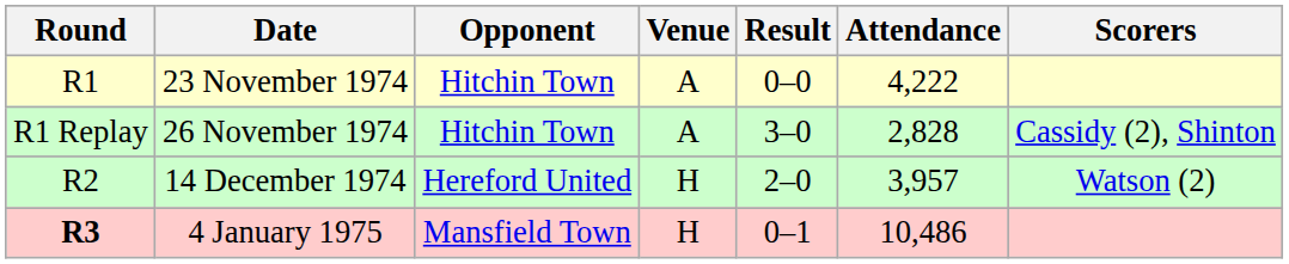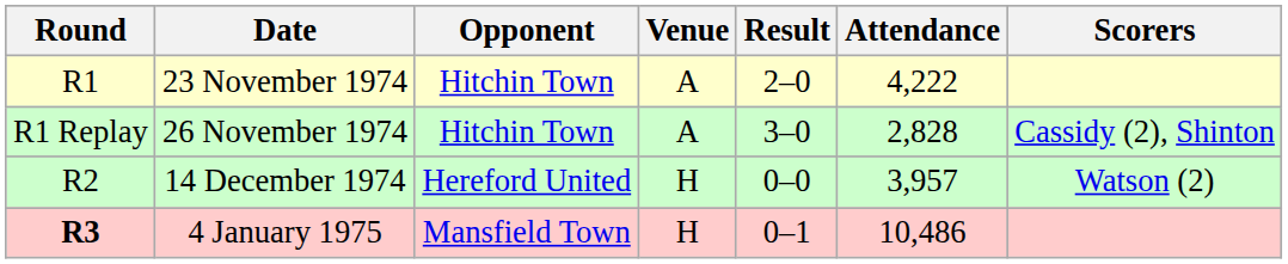23 November 1974 | Result: 0–0 -> 2–0
14 December 1974 | Result: 2–0 -> 0–0
